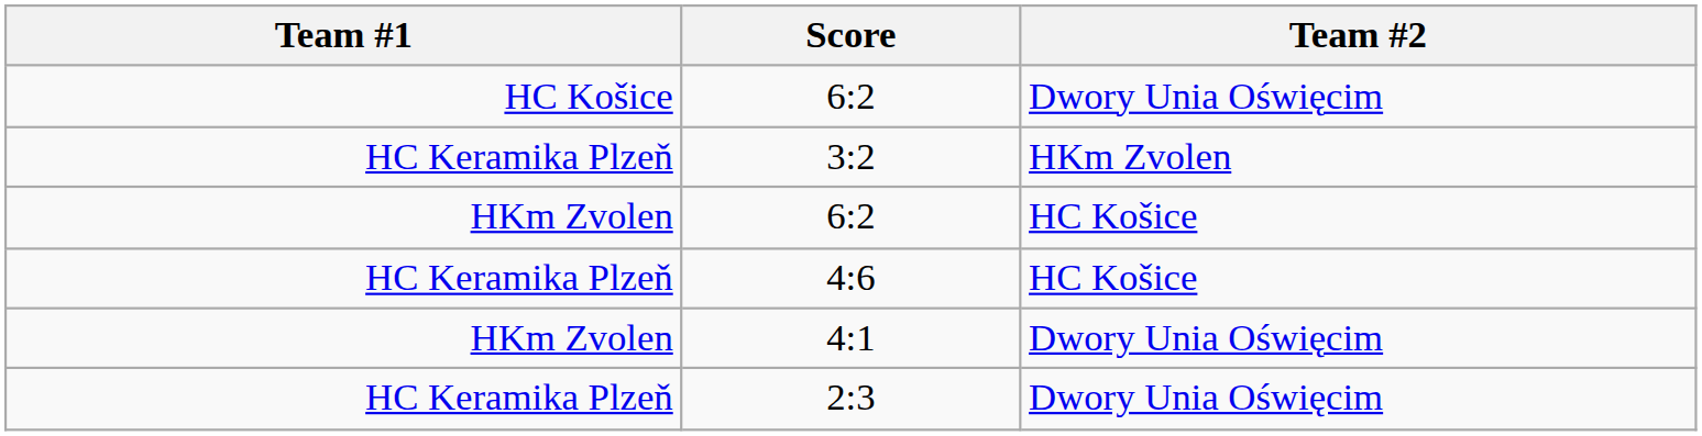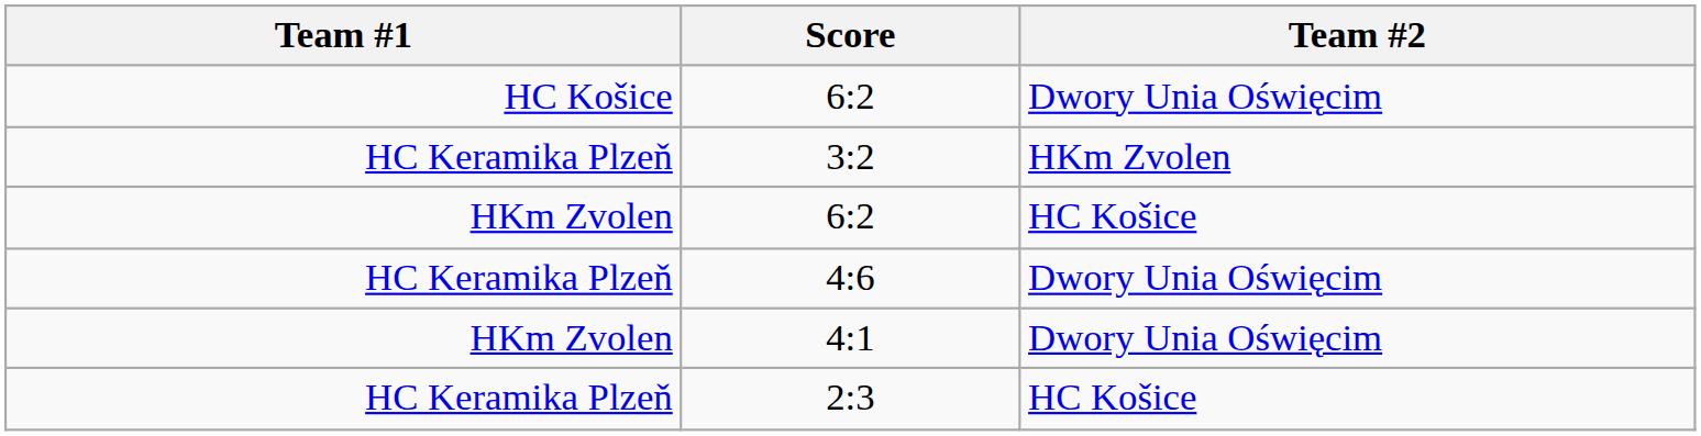4:6 | Team #2: HC Košice -> Dwory Unia Oświęcim
2:3 | Team #2: Dwory Unia Oświęcim -> HC Košice
